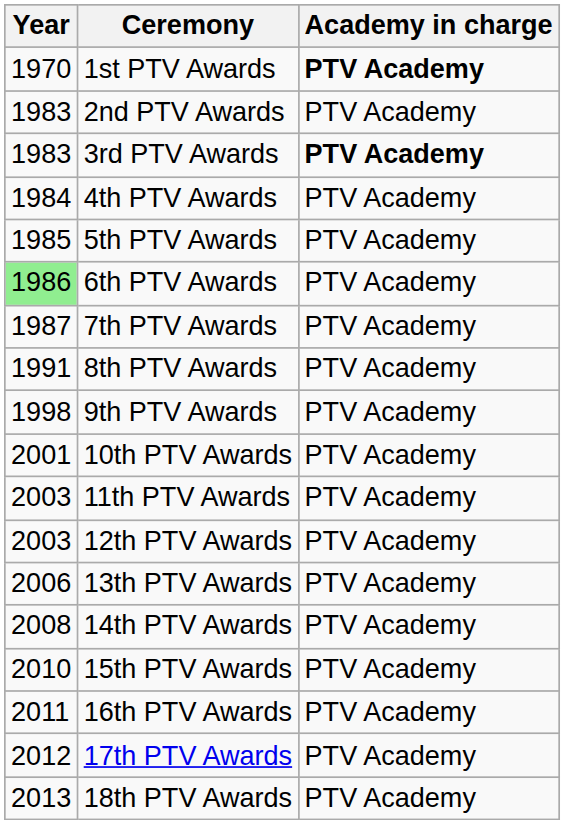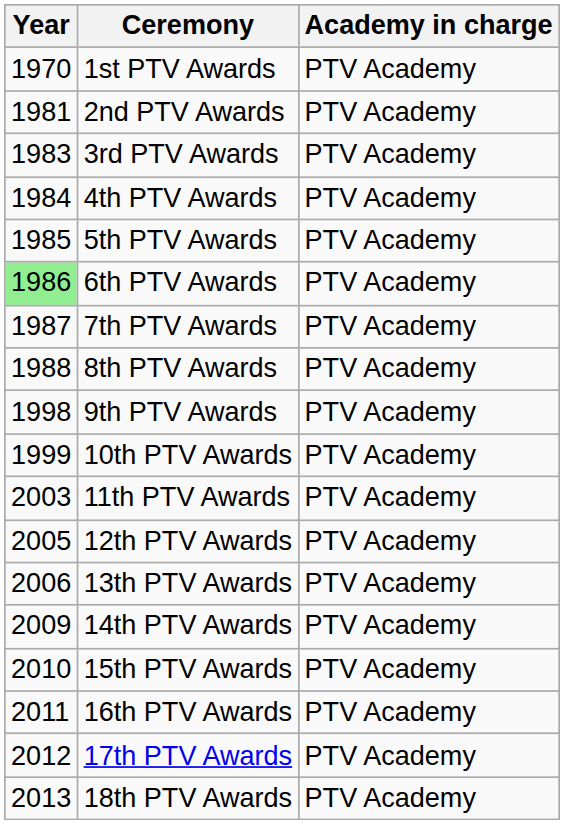1st PTV Awards | Academy in charge: bold -> normal
2nd PTV Awards | Year: 1983 -> 1981
3rd PTV Awards | Academy in charge: bold -> normal
8th PTV Awards | Year: 1991 -> 1988
10th PTV Awards | Year: 2001 -> 1999
12th PTV Awards | Year: 2003 -> 2005
14th PTV Awards | Year: 2008 -> 2009
